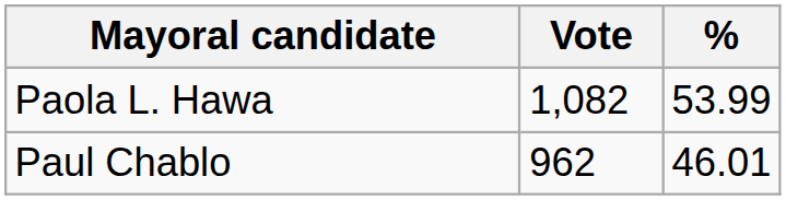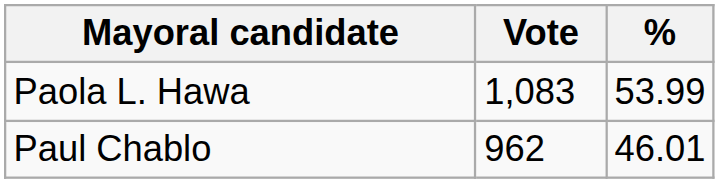Paola L. Hawa | Vote: 1,082 -> 1,083
